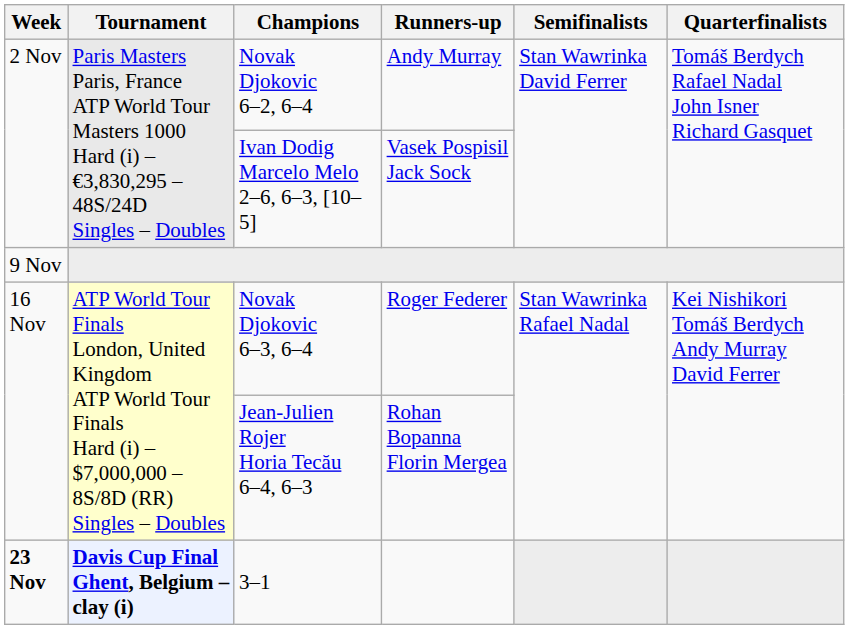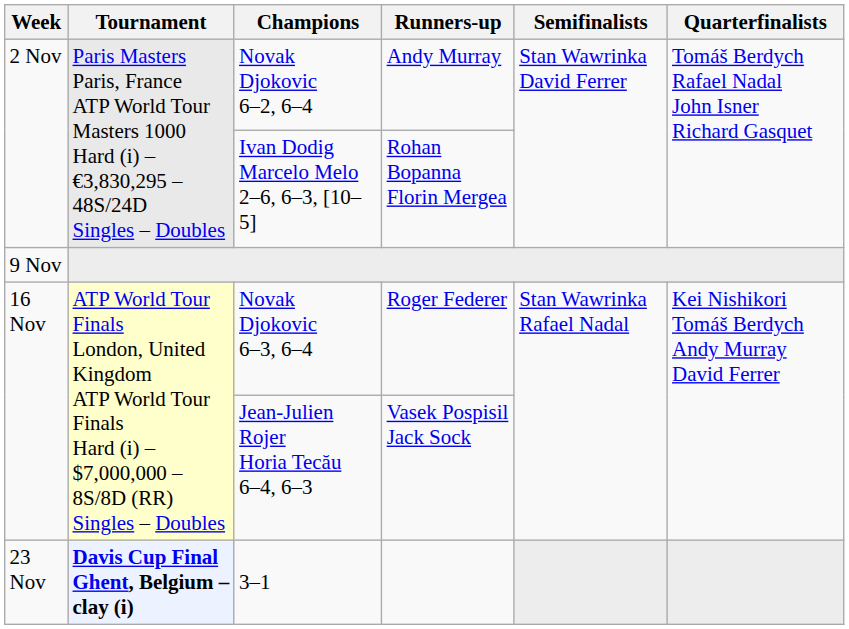Ivan Dodig Marcelo Melo 2–6, 6–3, [10–5] | Runners-up: Vasek Pospisil Jack Sock -> Rohan Bopanna Florin Mergea
Jean-Julien Rojer Horia Tecău 6–4, 6–3 | Runners-up: Rohan Bopanna Florin Mergea -> Vasek Pospisil Jack Sock
3–1 | Week: bold -> normal
